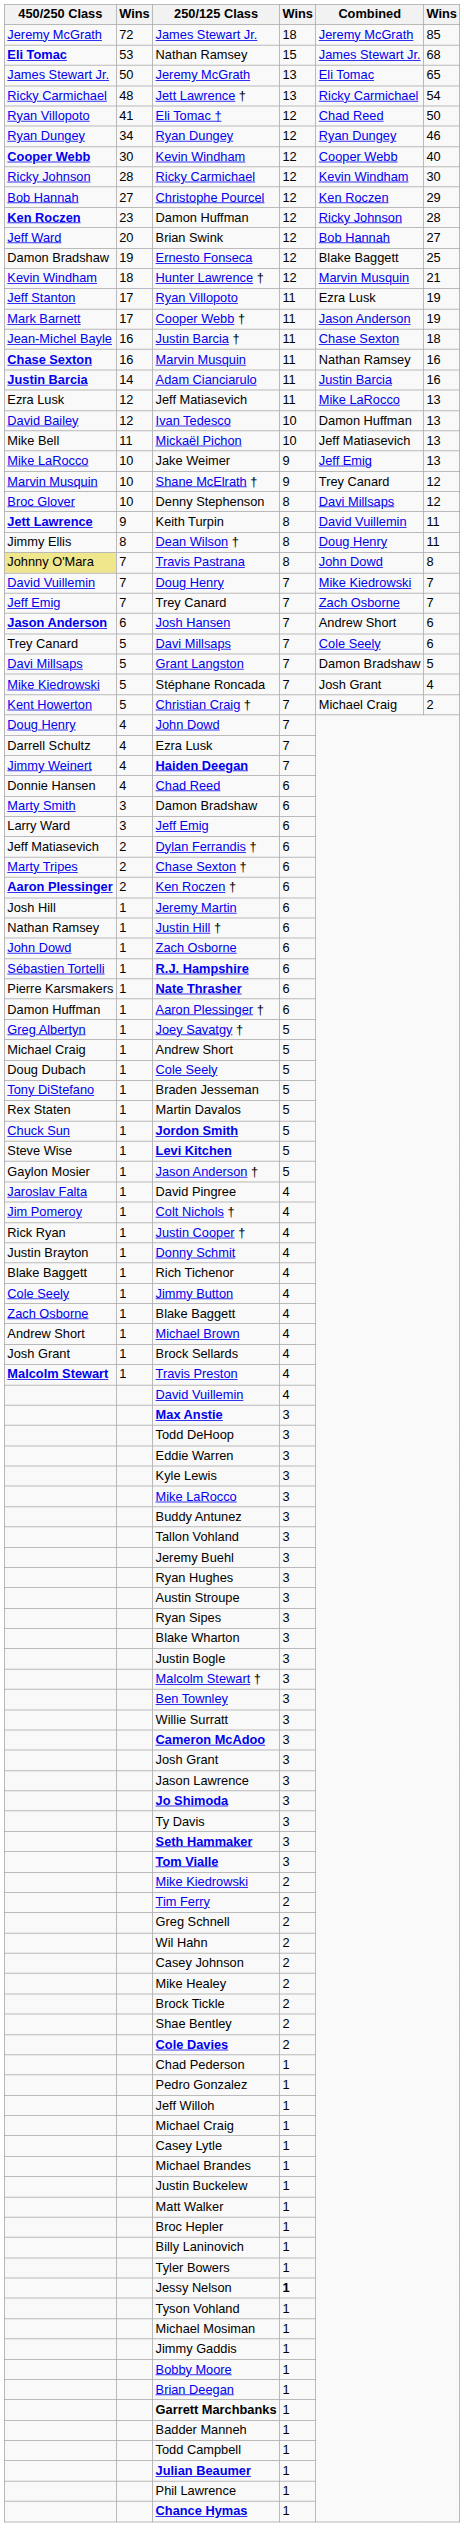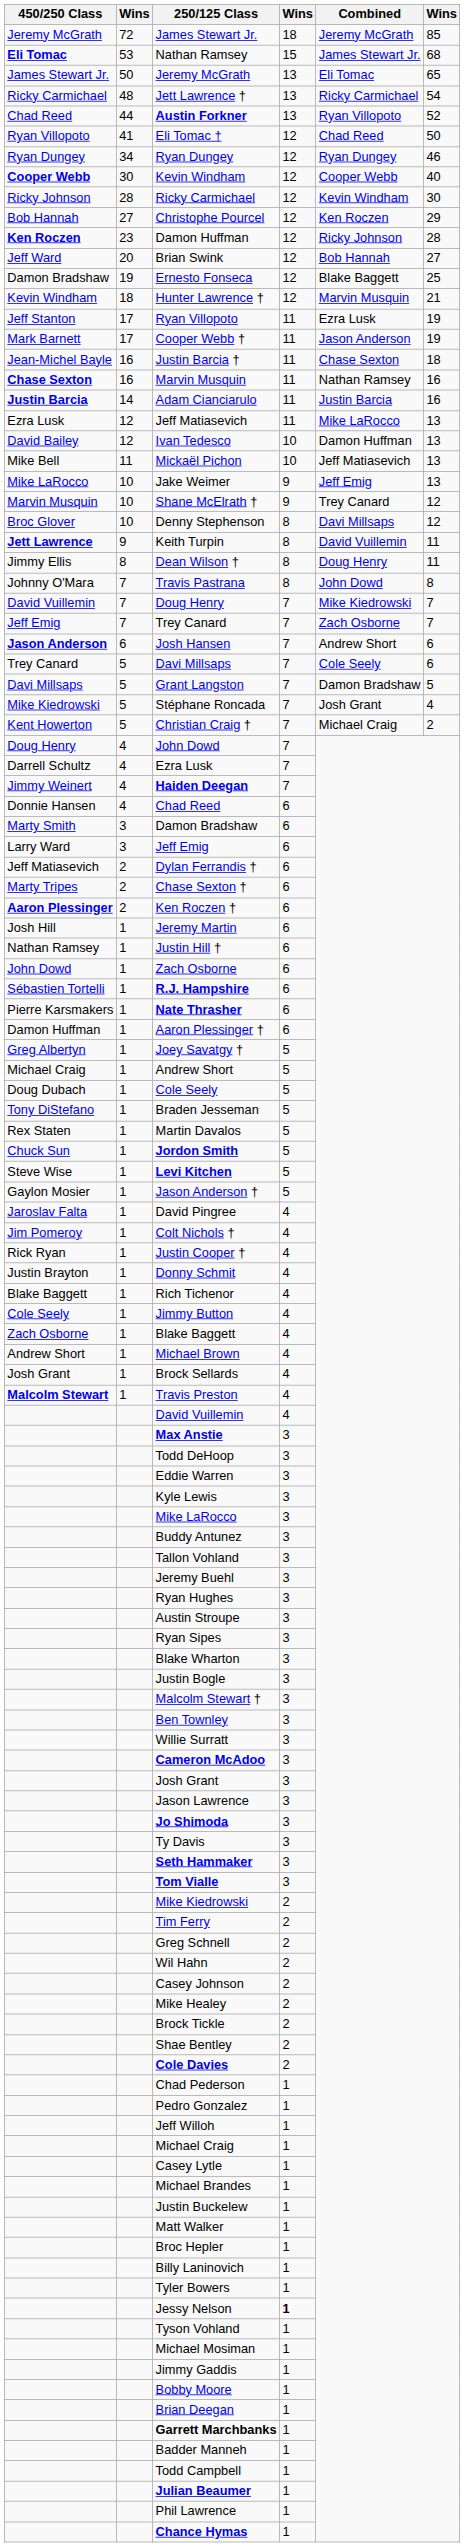+ row: Chad Reed | 44 | Austin Forkner | 13 | Ryan Villopoto | 52
Travis Pastrana | 450/250 Class: khaki background -> no background
